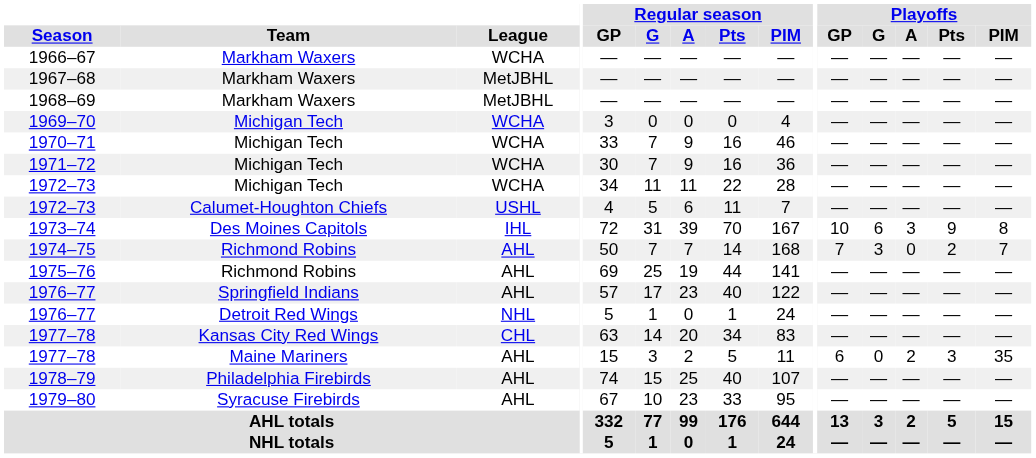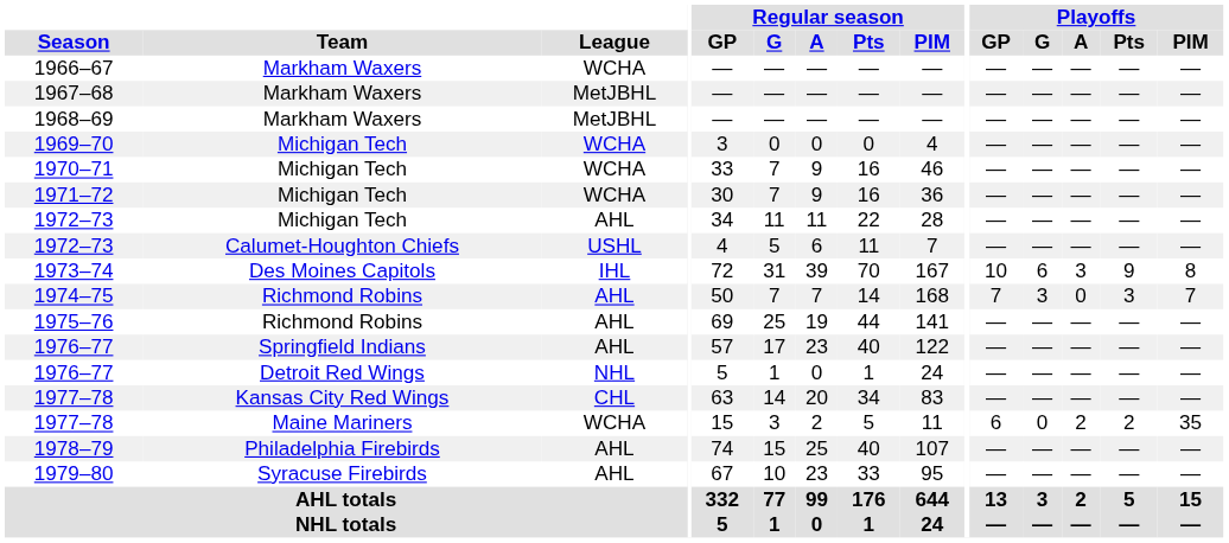1972–73 / Michigan Tech | League: WCHA -> AHL
1974–75 | Playoffs / Pts: 2 -> 3
1977–78 / Maine Mariners | League: AHL -> WCHA
1977–78 / Maine Mariners | Playoffs / Pts: 3 -> 2
